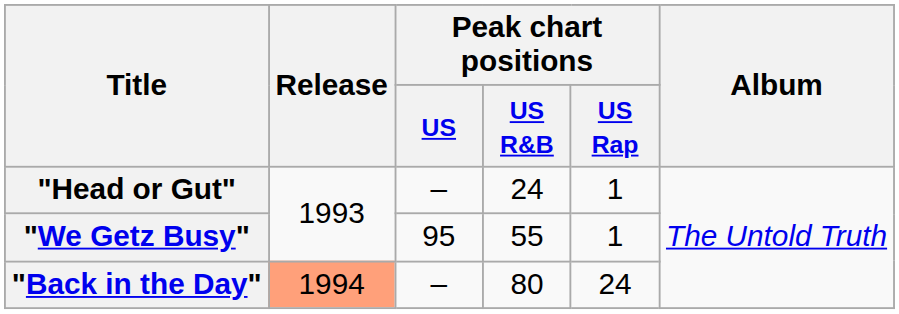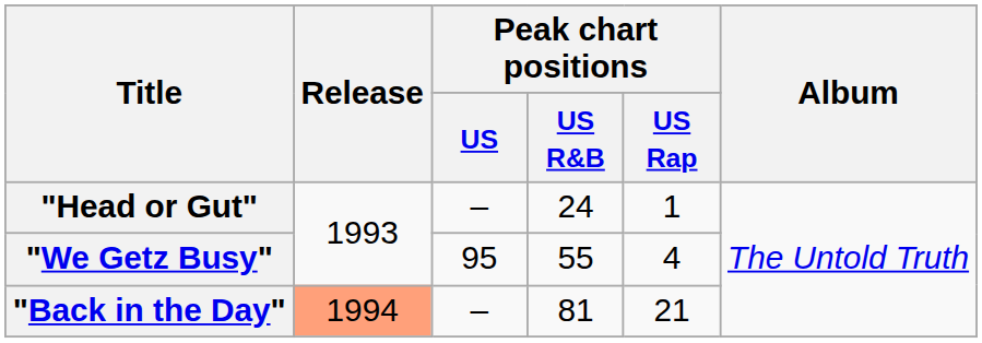"We Getz Busy" | Peak chart positions / US Rap: 1 -> 4
"Back in the Day" | Peak chart positions / US R&B: 80 -> 81
"Back in the Day" | Peak chart positions / US Rap: 24 -> 21
